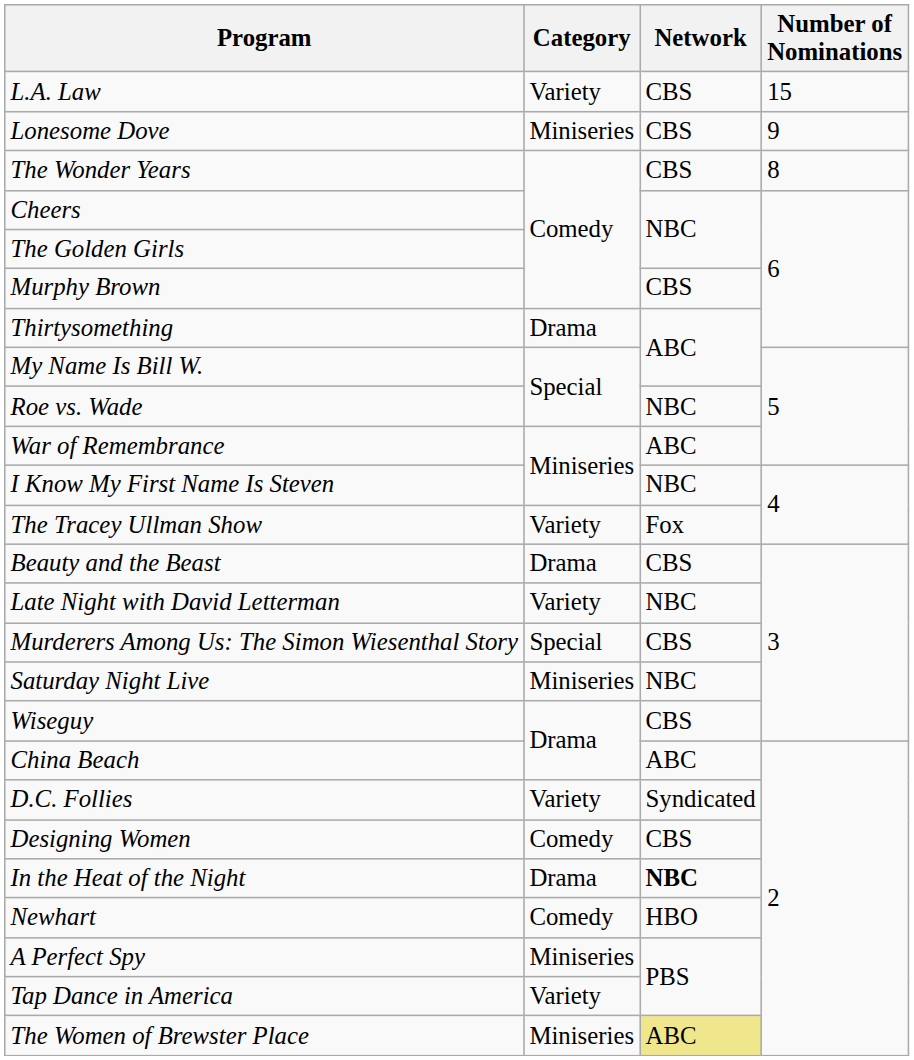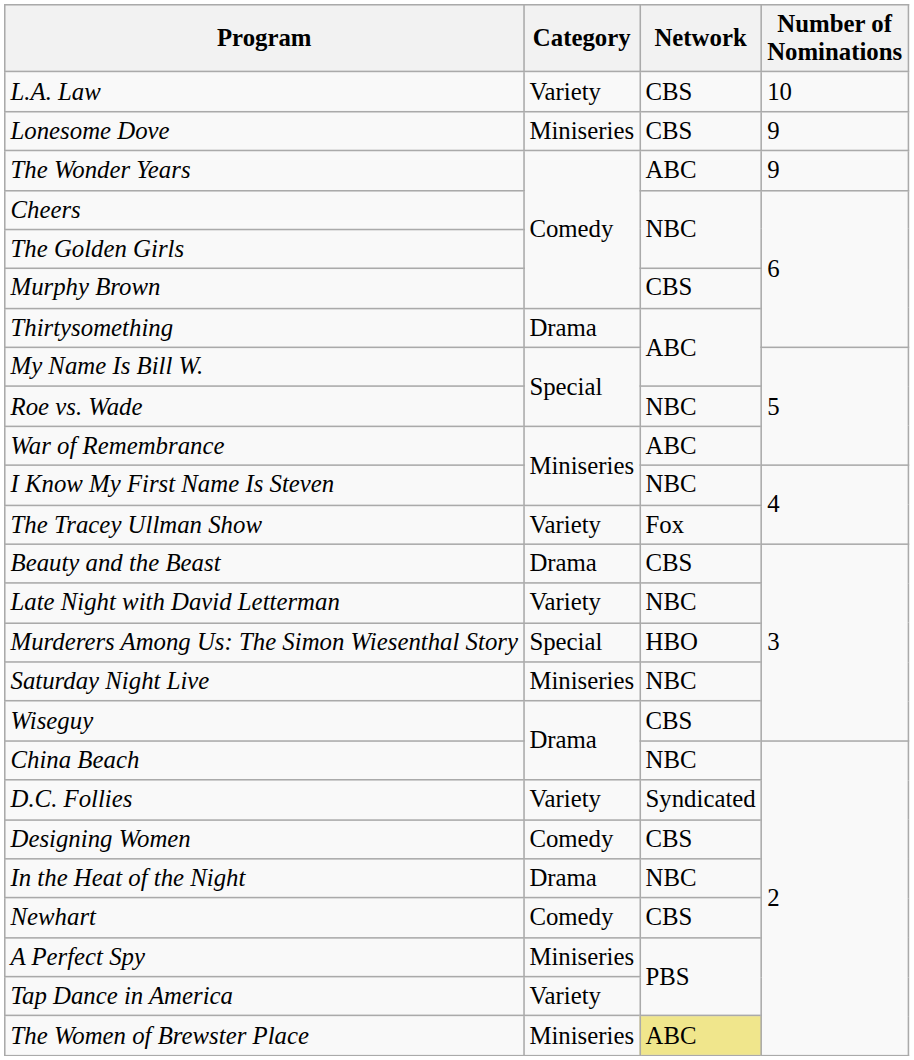L.A. Law | Number of Nominations: 15 -> 10
The Wonder Years | Network: CBS -> ABC
The Wonder Years | Number of Nominations: 8 -> 9
Murderers Among Us: The Simon Wiesenthal Story | Network: CBS -> HBO
China Beach | Network: ABC -> NBC
In the Heat of the Night | Network: bold -> normal
Newhart | Network: HBO -> CBS
